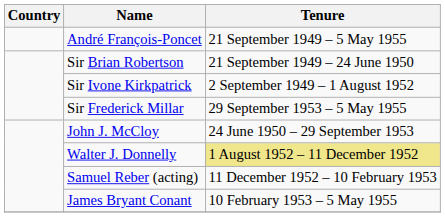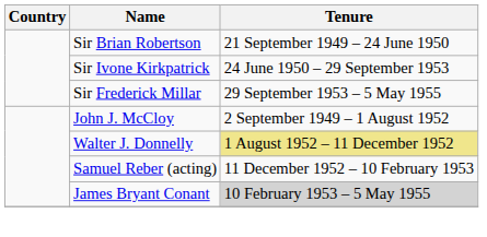- row: André François-Poncet | 21 September 1949 – 5 May 1955
Sir Ivone Kirkpatrick | Tenure: 2 September 1949 – 1 August 1952 -> 24 June 1950 – 29 September 1953
John J. McCloy | Tenure: 24 June 1950 – 29 September 1953 -> 2 September 1949 – 1 August 1952
James Bryant Conant | Tenure: no background -> lightgrey background
